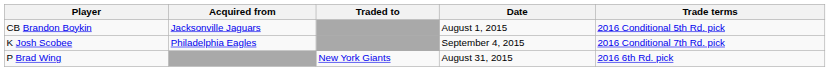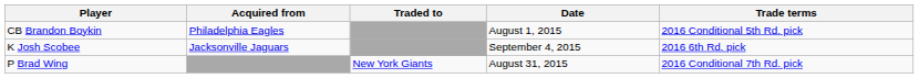CB Brandon Boykin | Acquired from: Jacksonville Jaguars -> Philadelphia Eagles
K Josh Scobee | Acquired from: Philadelphia Eagles -> Jacksonville Jaguars
K Josh Scobee | Trade terms: 2016 Conditional 7th Rd. pick -> 2016 6th Rd. pick
P Brad Wing | Trade terms: 2016 6th Rd. pick -> 2016 Conditional 7th Rd. pick
